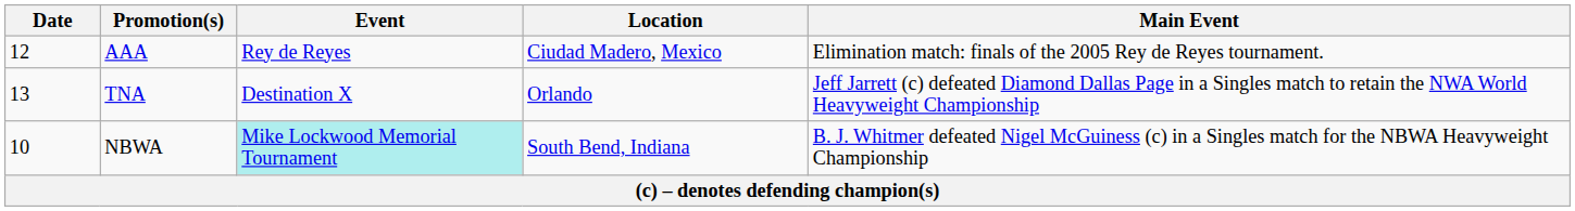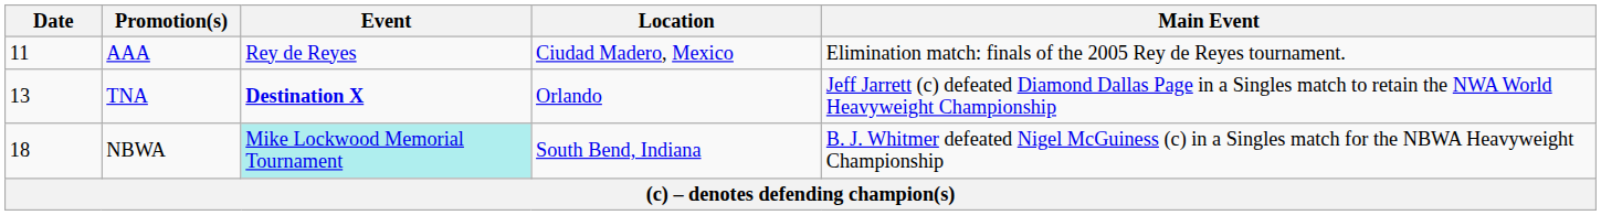AAA | Date: 12 -> 11
TNA | Event: normal -> bold
NBWA | Date: 10 -> 18
